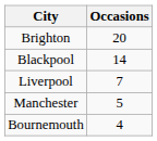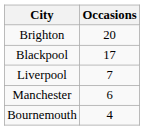Blackpool | Occasions: 14 -> 17
Manchester | Occasions: 5 -> 6
